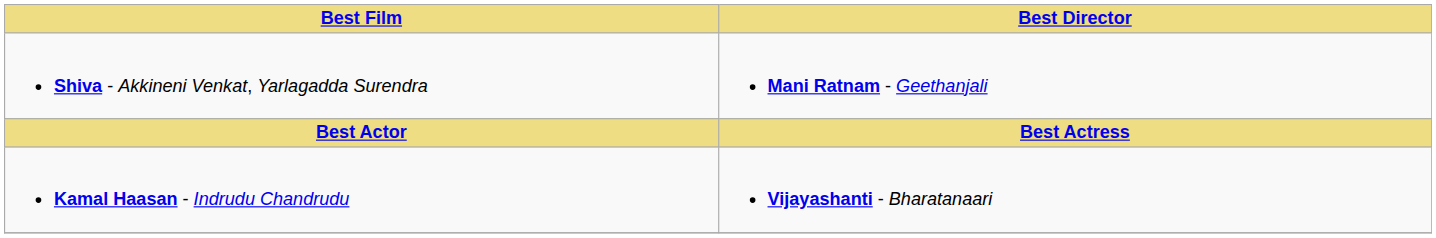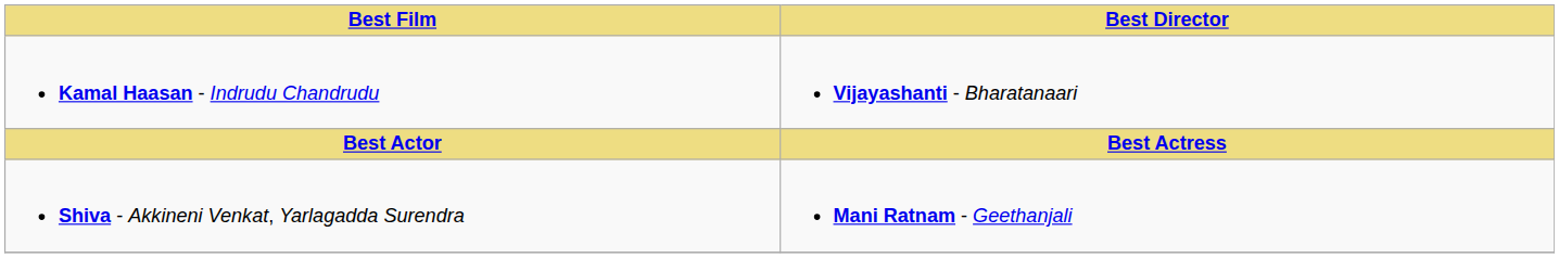rows swapped: Shiva - Akkineni Venkat, Yarlagadda Surendra <-> Kamal Haasan - Indrudu Chandrudu
